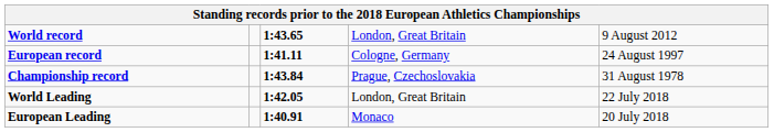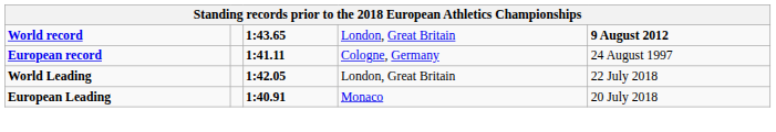World record | column 5: normal -> bold
- row: Championship record | 1:43.84 | Prague, Czechoslovakia | 31 August 1978
